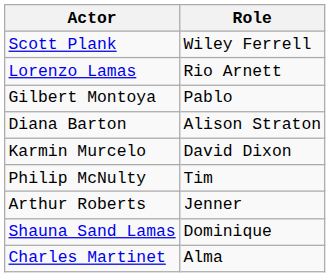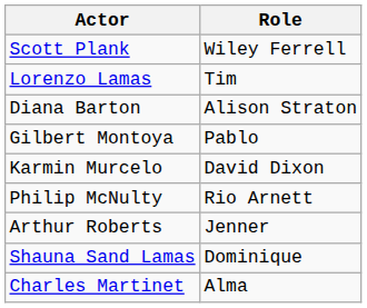Lorenzo Lamas | Role: Rio Arnett -> Tim
rows swapped: Diana Barton <-> Gilbert Montoya
Philip McNulty | Role: Tim -> Rio Arnett
